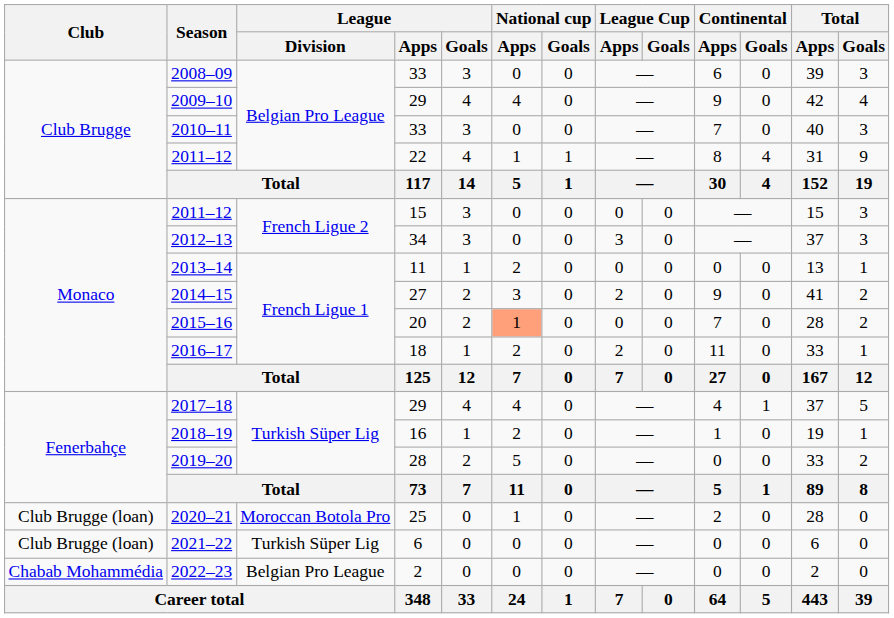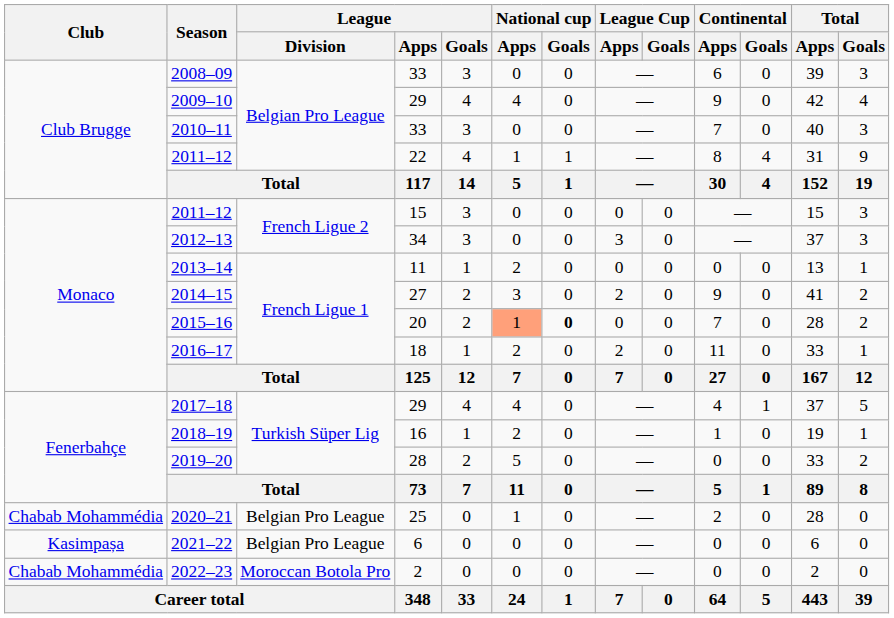2015–16 | National cup / Goals: normal -> bold
2020–21 | Club: Club Brugge (loan) -> Chabab Mohammédia
2020–21 | League / Division: Moroccan Botola Pro -> Belgian Pro League
2021–22 | Club: Club Brugge (loan) -> Kasimpașa
2021–22 | League / Division: Turkish Süper Lig -> Belgian Pro League
2022–23 | League / Division: Belgian Pro League -> Moroccan Botola Pro
